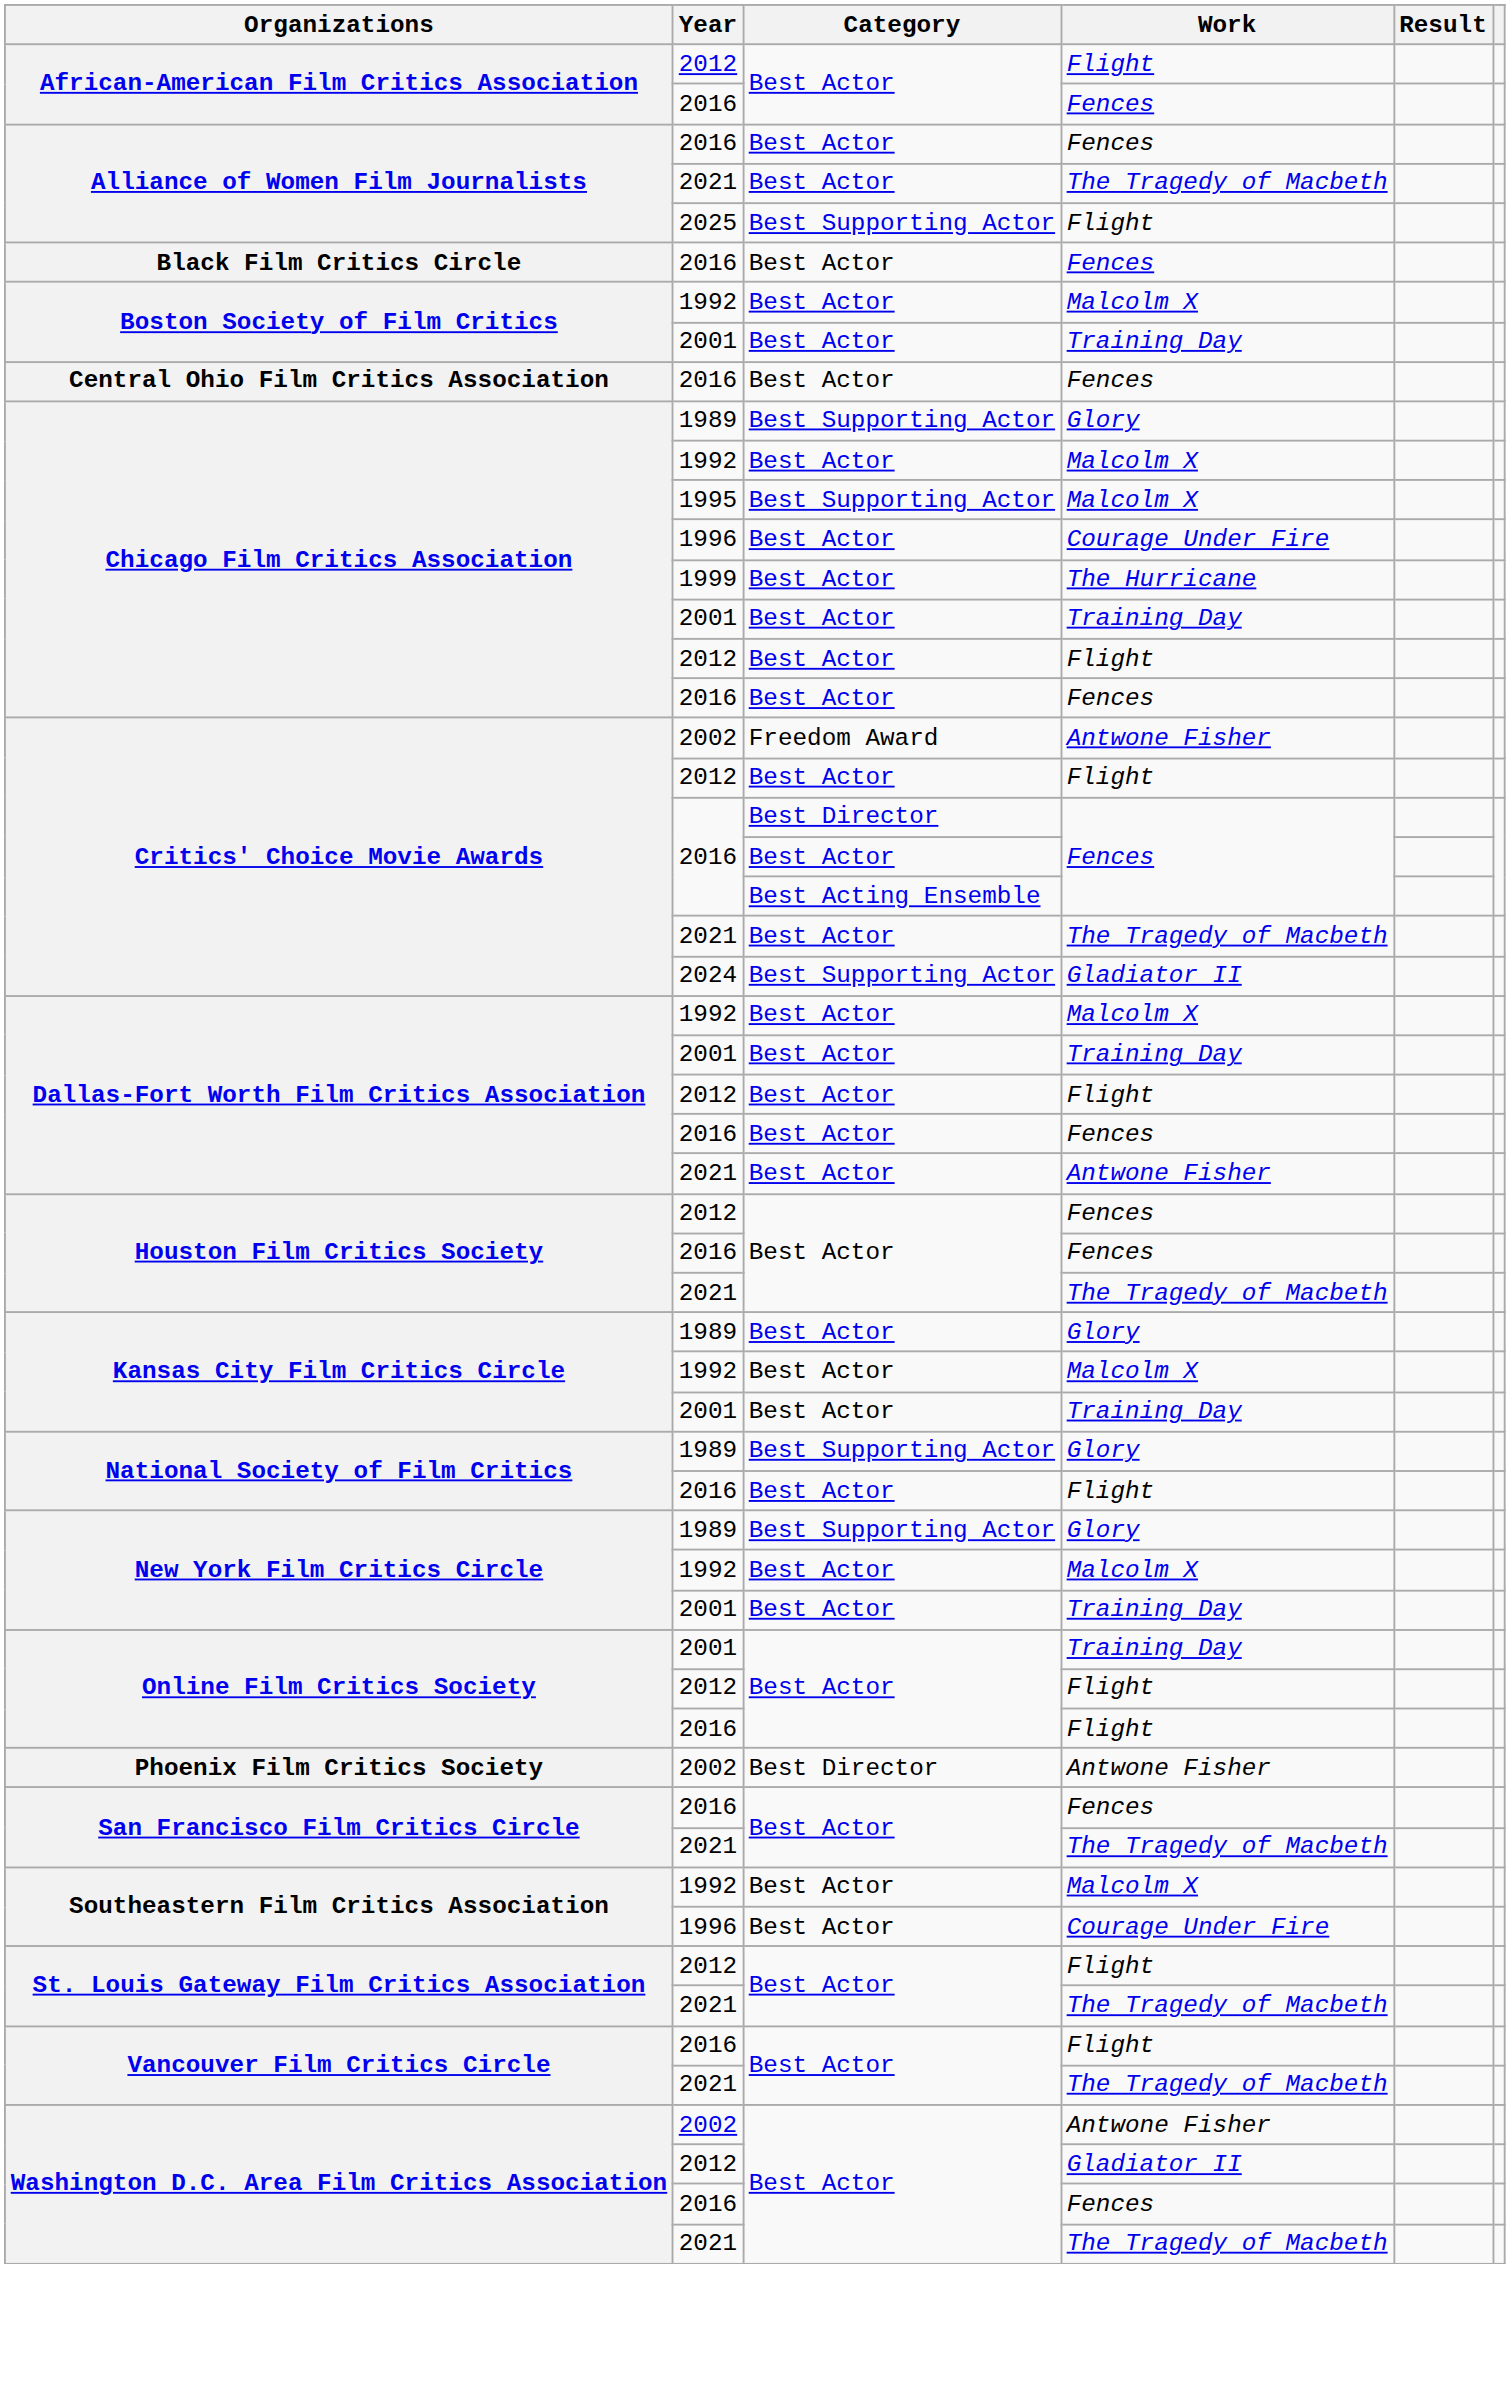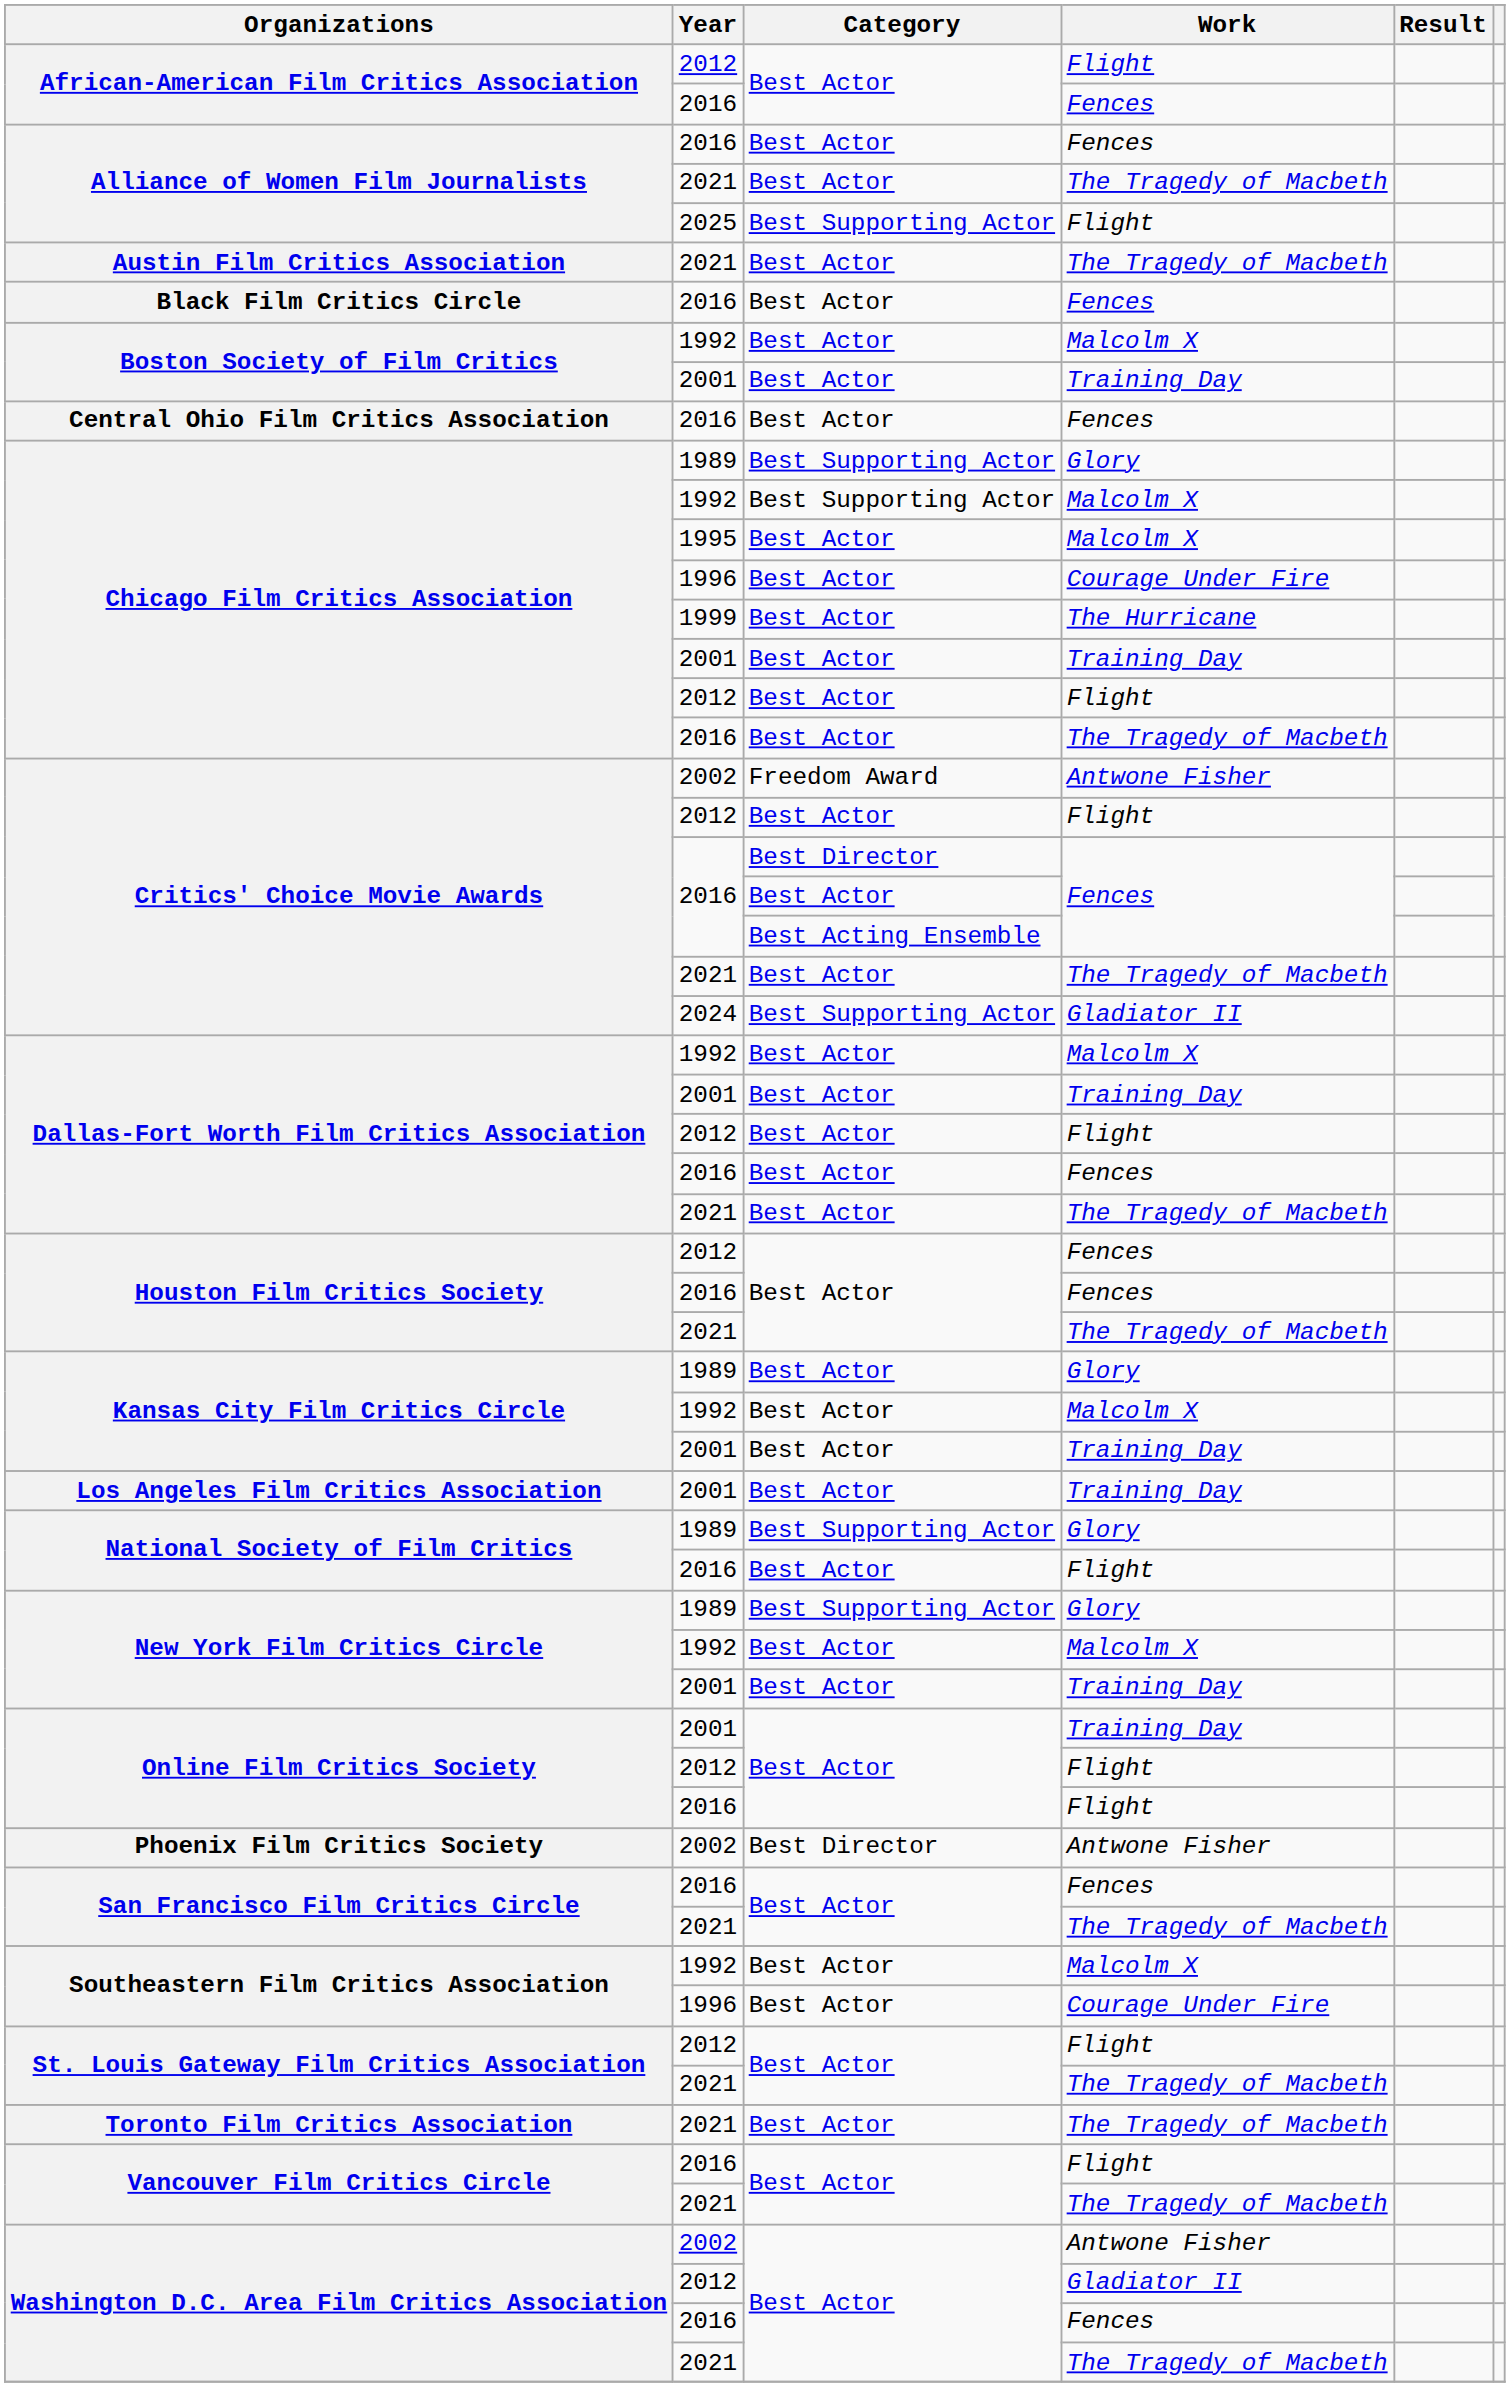+ row: Austin Film Critics Association | 2021 | Best Actor | The Tragedy of Macbeth
Chicago Film Critics Association / 1992 | Category: Best Actor -> Best Supporting Actor
Chicago Film Critics Association / 1995 | Category: Best Supporting Actor -> Best Actor
Chicago Film Critics Association / 2016 | Work: Fences -> The Tragedy of Macbeth
Dallas-Fort Worth Film Critics Association / 2021 | Work: Antwone Fisher -> The Tragedy of Macbeth
+ row: Los Angeles Film Critics Association | 2001 | Best Actor | Training Day
+ row: Toronto Film Critics Association | 2021 | Best Actor | The Tragedy of Macbeth
